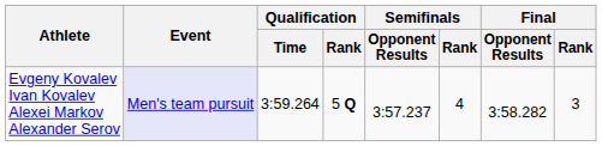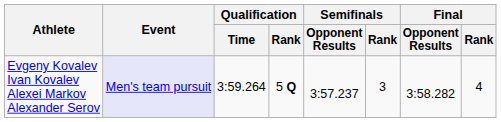Evgeny Kovalev Ivan Kovalev Alexei Markov Alexander Serov | Semifinals / Rank: 4 -> 3
Evgeny Kovalev Ivan Kovalev Alexei Markov Alexander Serov | Final / Rank: 3 -> 4
